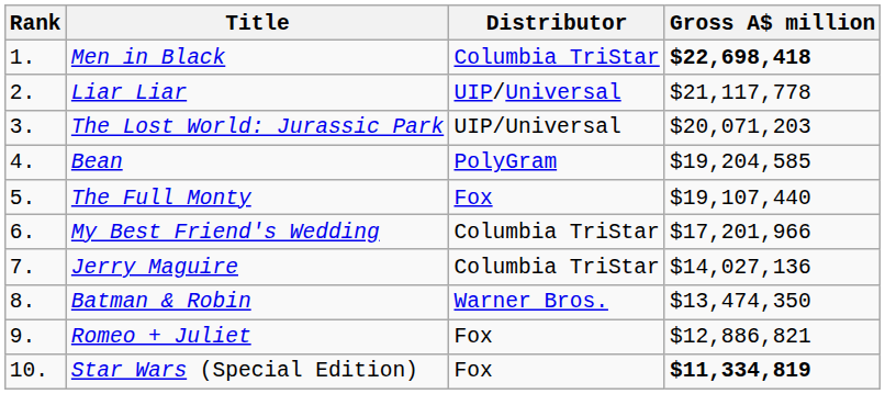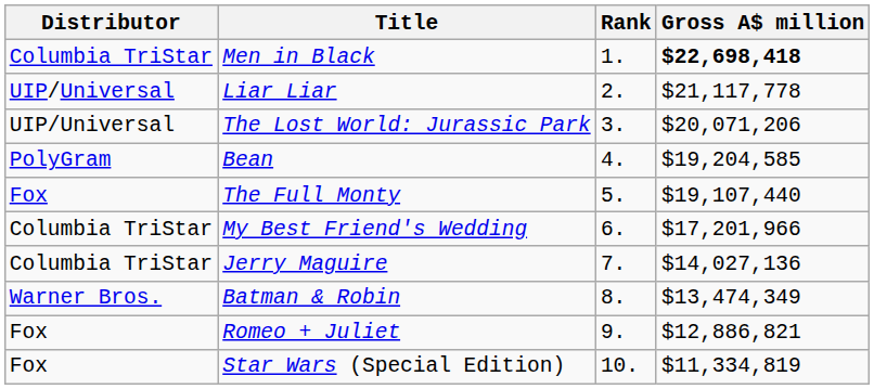columns swapped: Rank <-> Distributor
The Lost World: Jurassic Park | Gross A$ million: $20,071,203 -> $20,071,206
Batman & Robin | Gross A$ million: $13,474,350 -> $13,474,349
Star Wars (Special Edition) | Gross A$ million: bold -> normal
